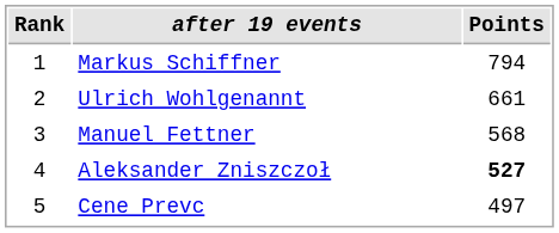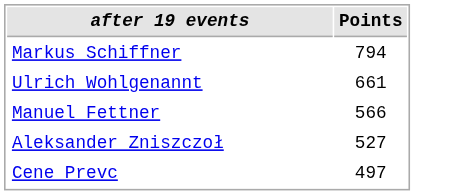- column: Rank | 1 | 2 | 3 | 4 | 5
Manuel Fettner | Points: 568 -> 566
Aleksander Zniszczoł | Points: bold -> normal
